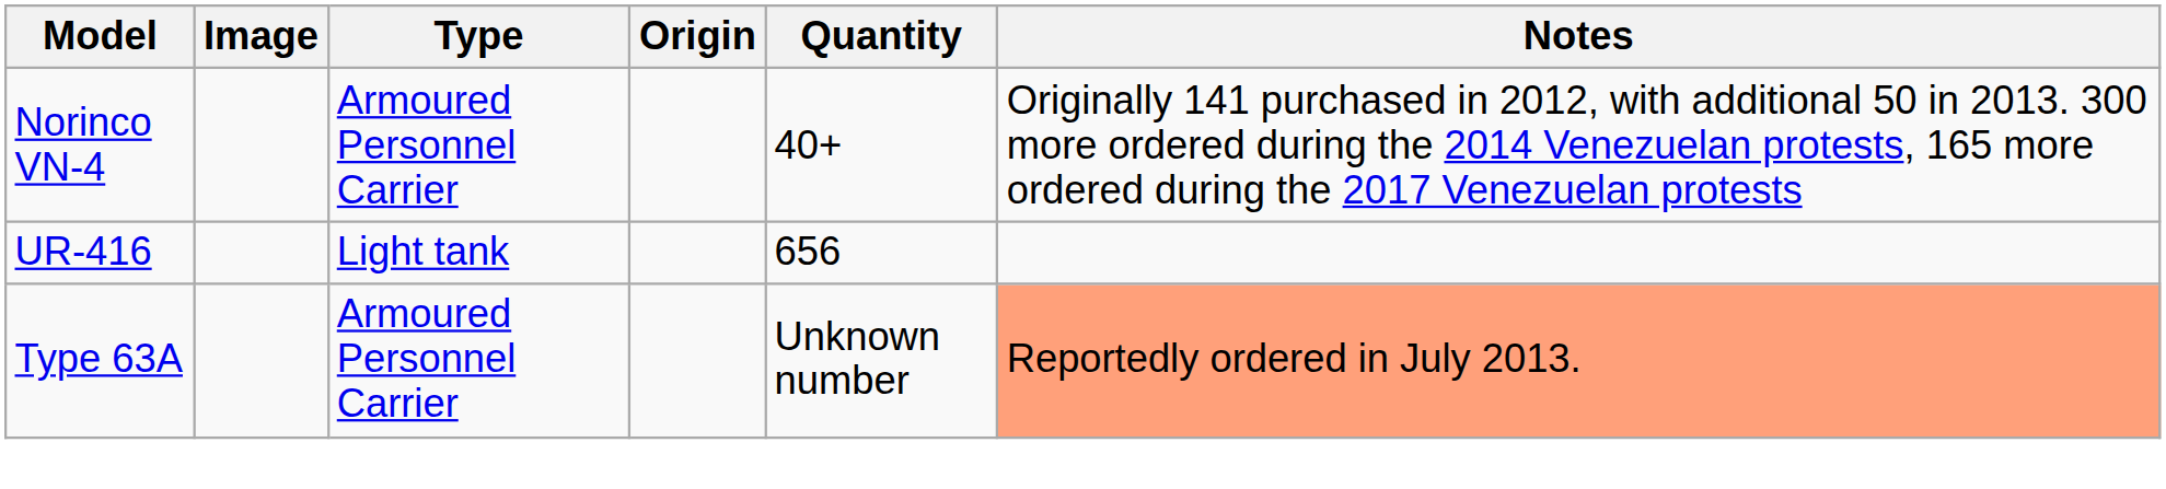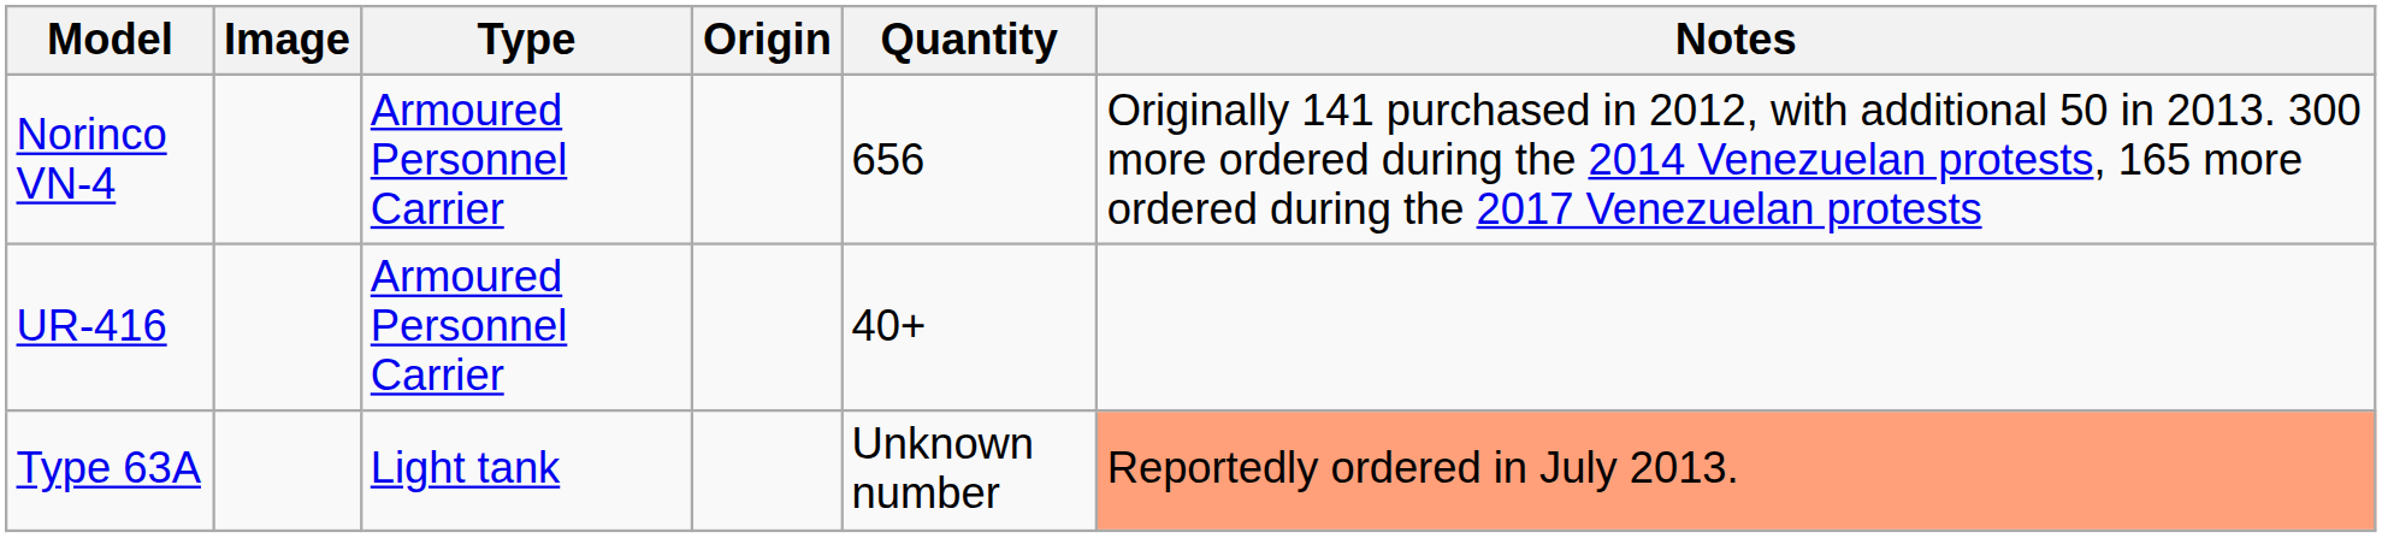Norinco VN-4 | Quantity: 40+ -> 656
UR-416 | Type: Light tank -> Armoured Personnel Carrier
UR-416 | Quantity: 656 -> 40+
Type 63A | Type: Armoured Personnel Carrier -> Light tank
